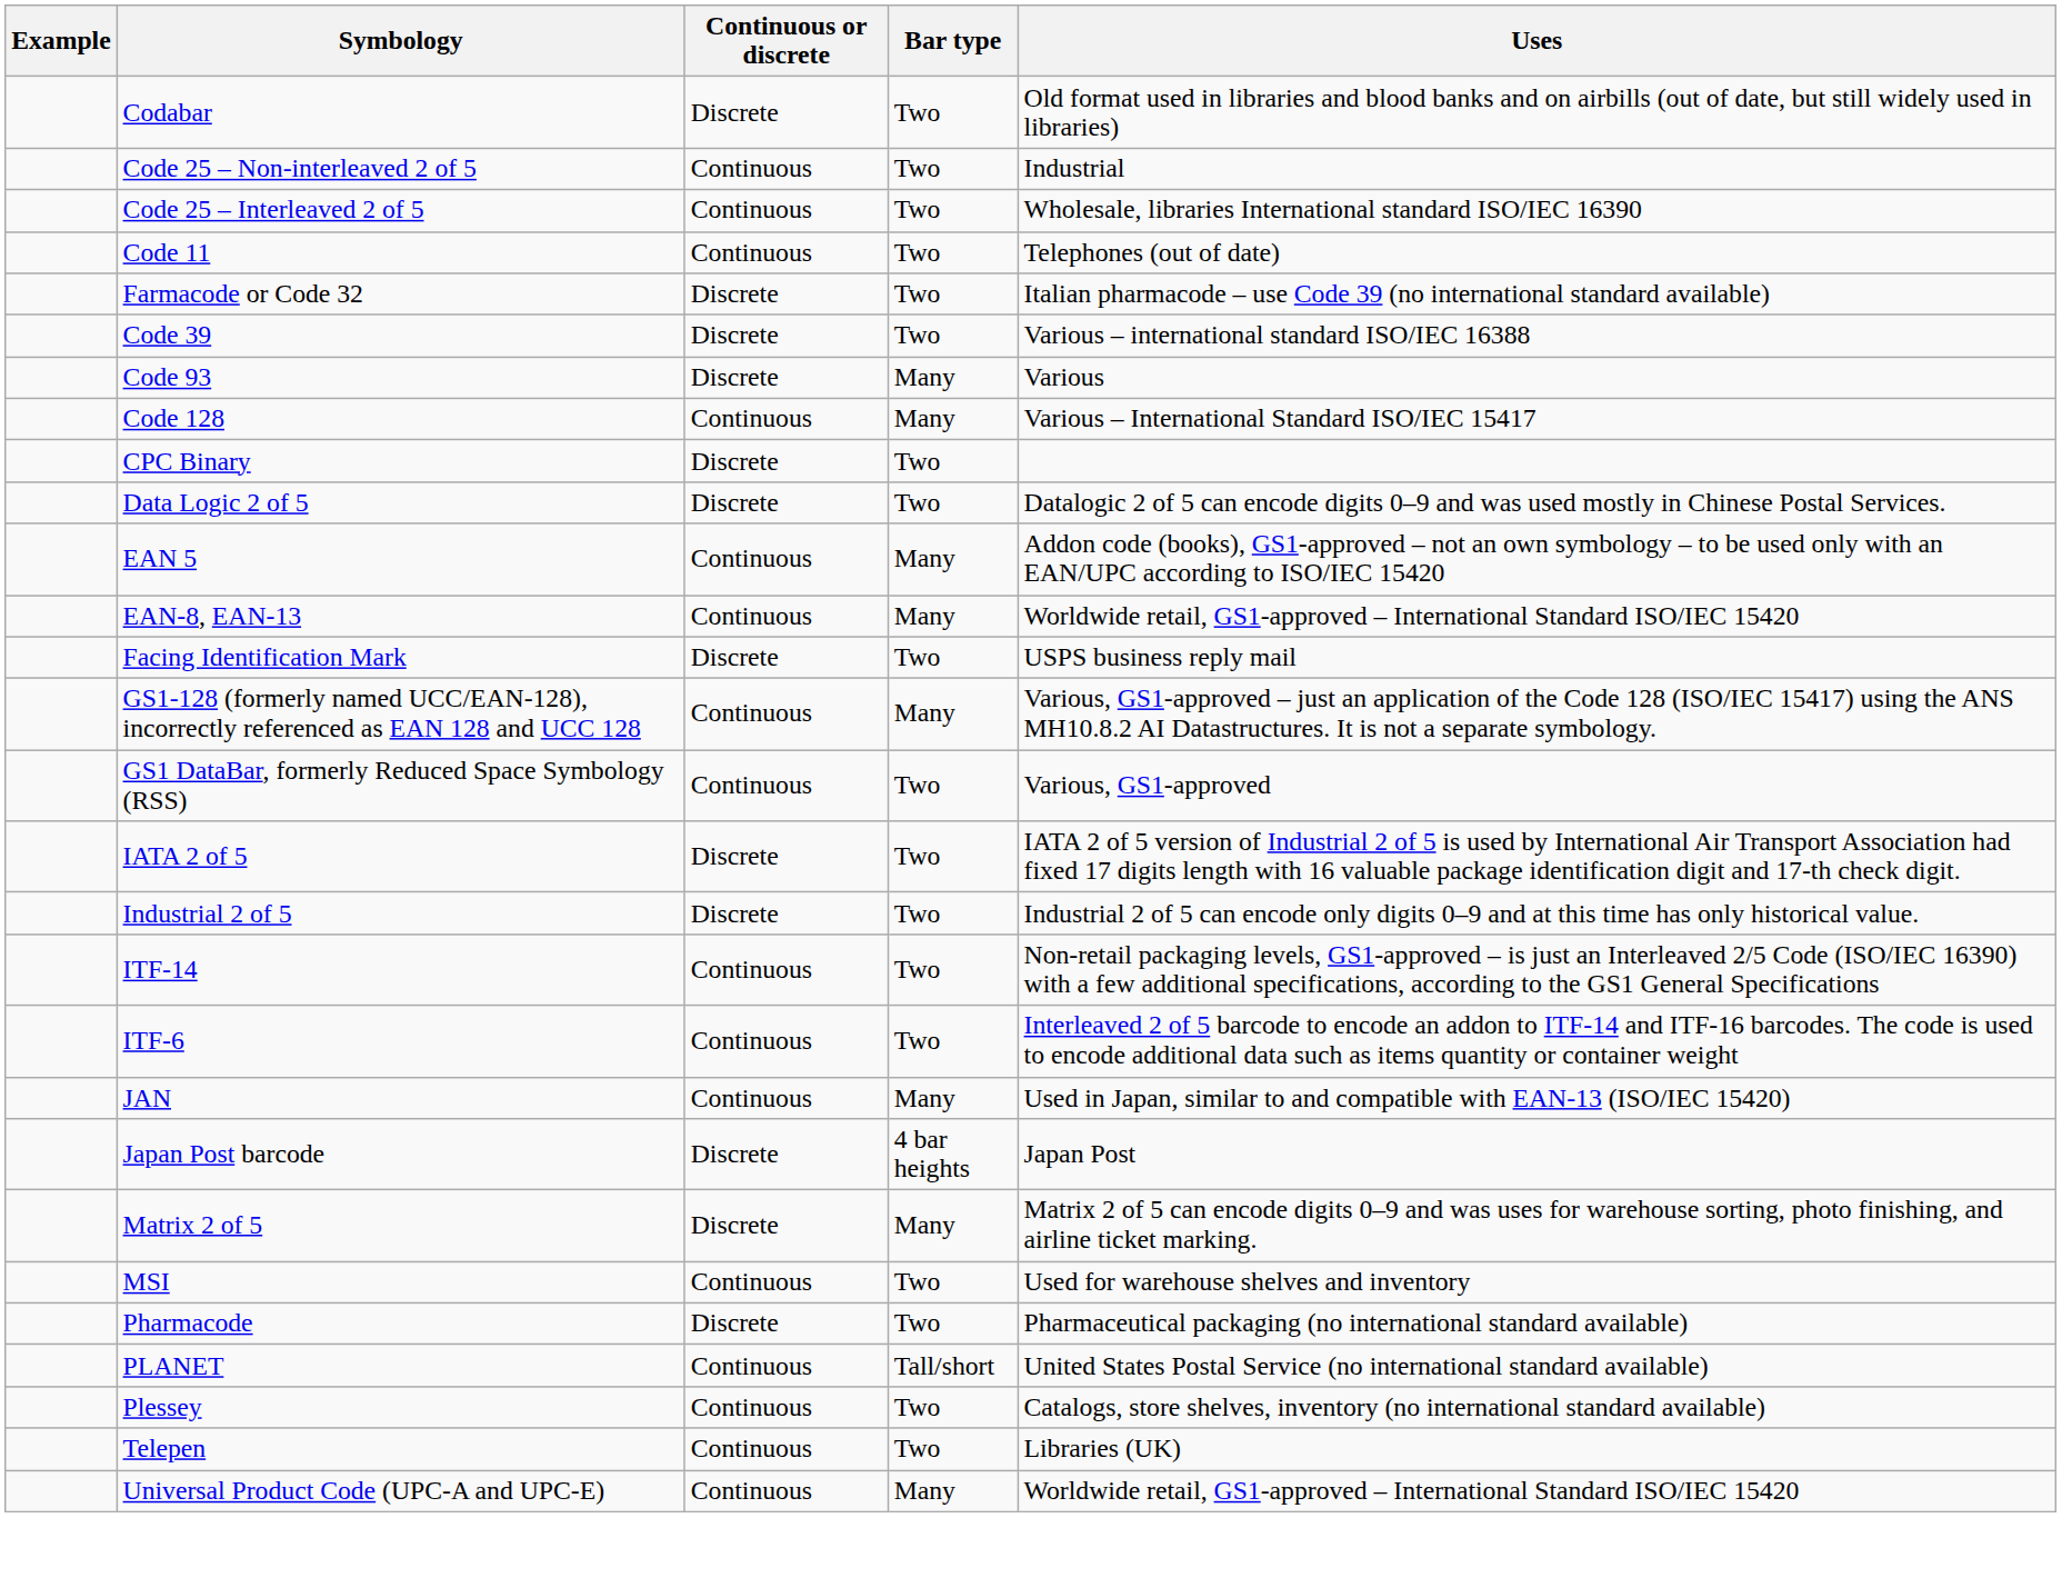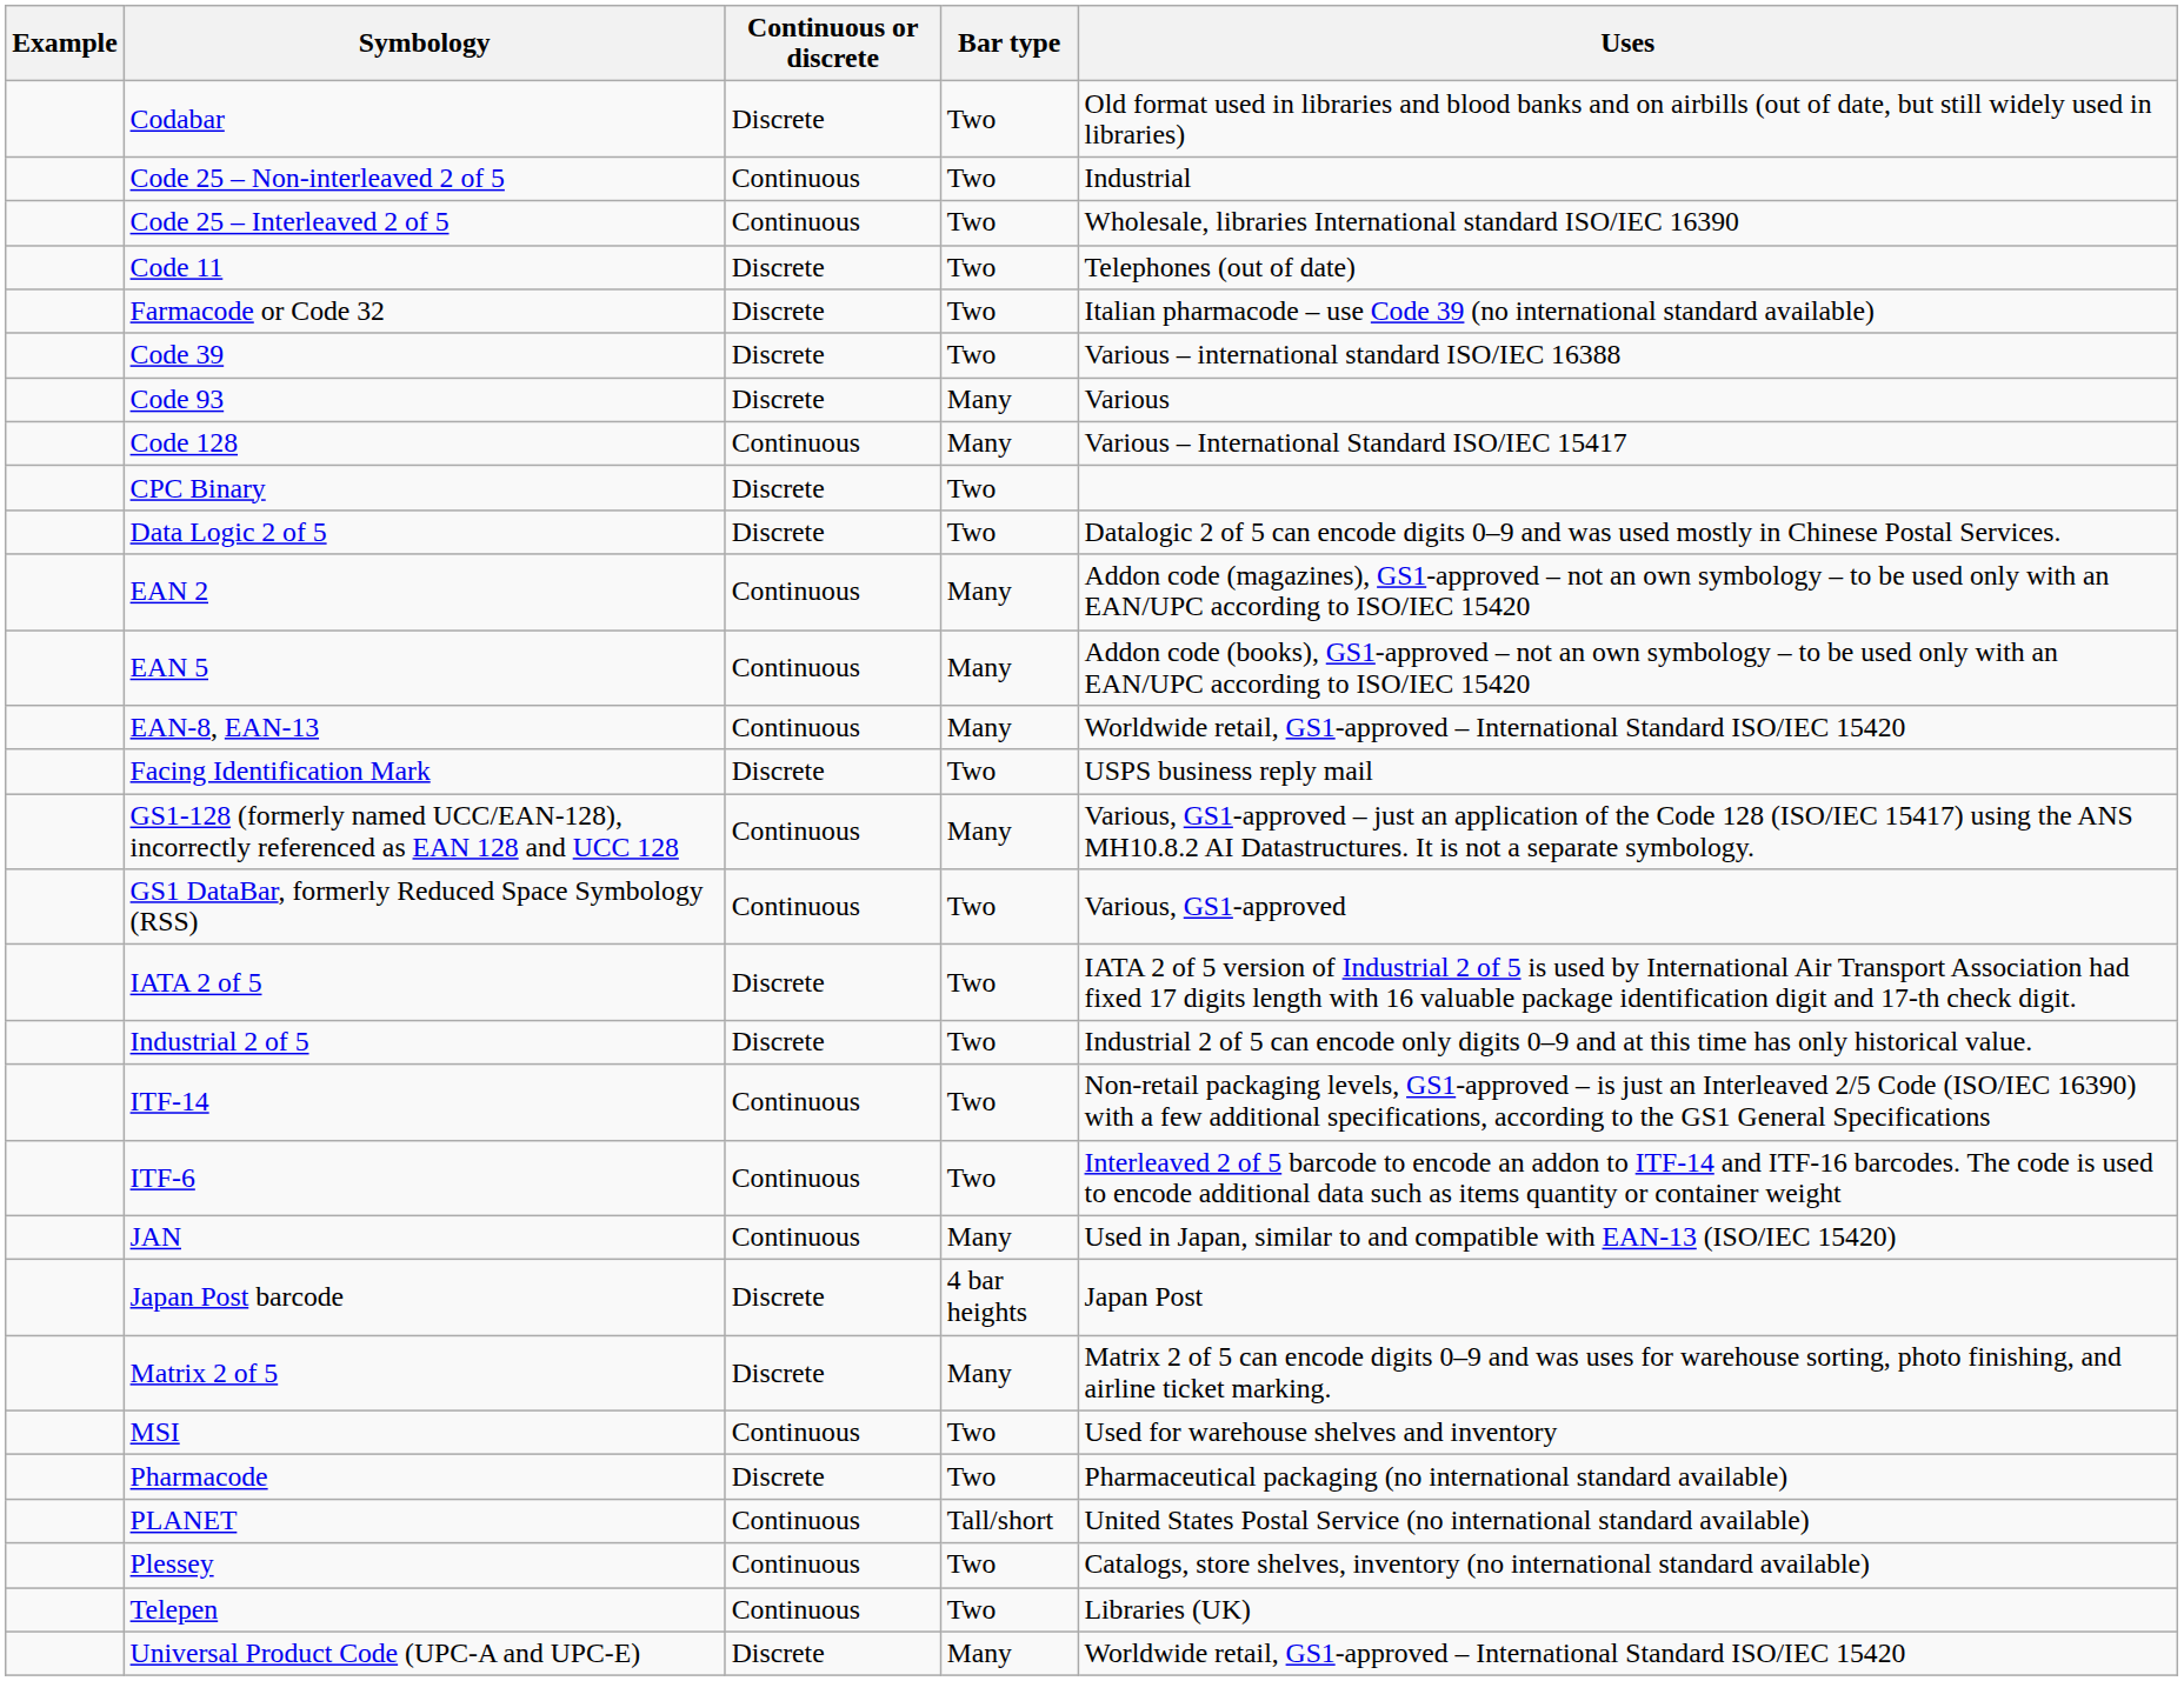Code 11 | Continuous or discrete: Continuous -> Discrete
+ row: EAN 2 | Continuous | Many | Addon code (magazines), GS1-approved – not an own symbology – to be used only with an EAN/UPC according to ISO/IEC 15420
Universal Product Code (UPC-A and UPC-E) | Continuous or discrete: Continuous -> Discrete
